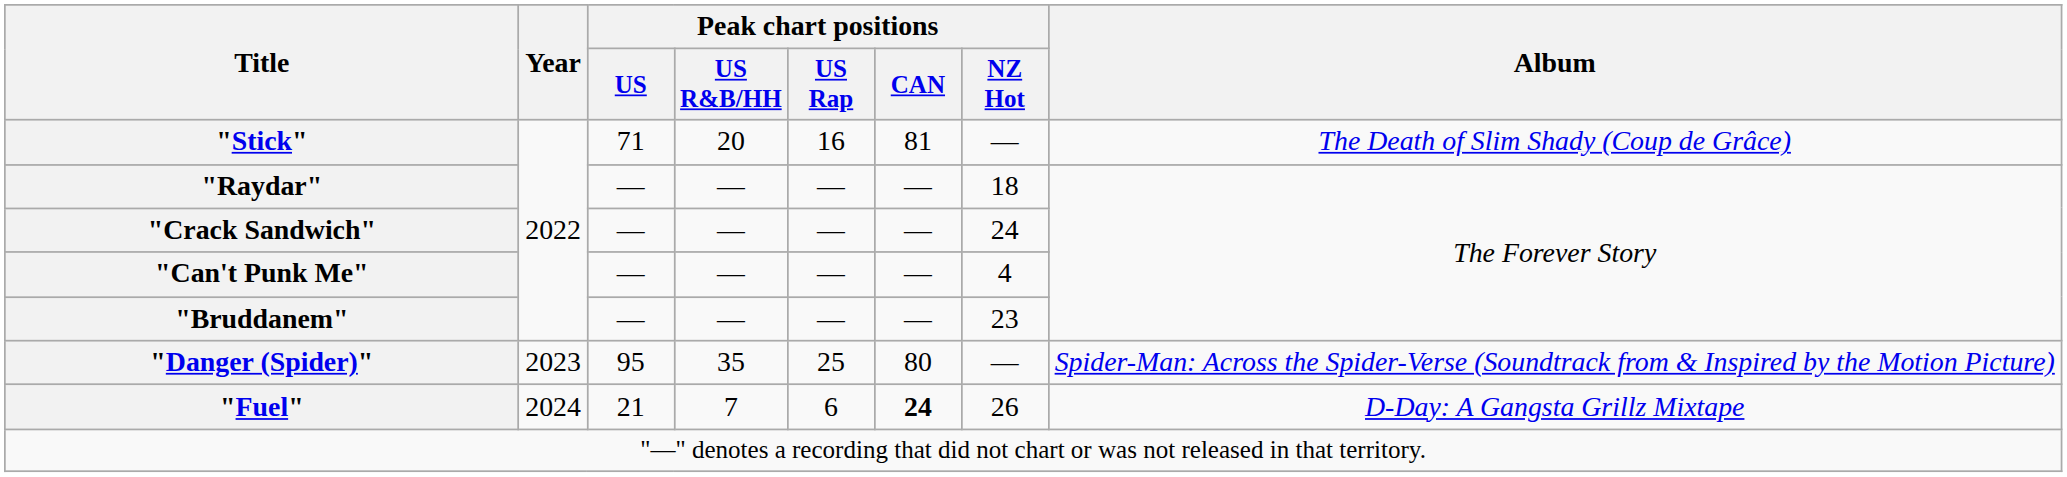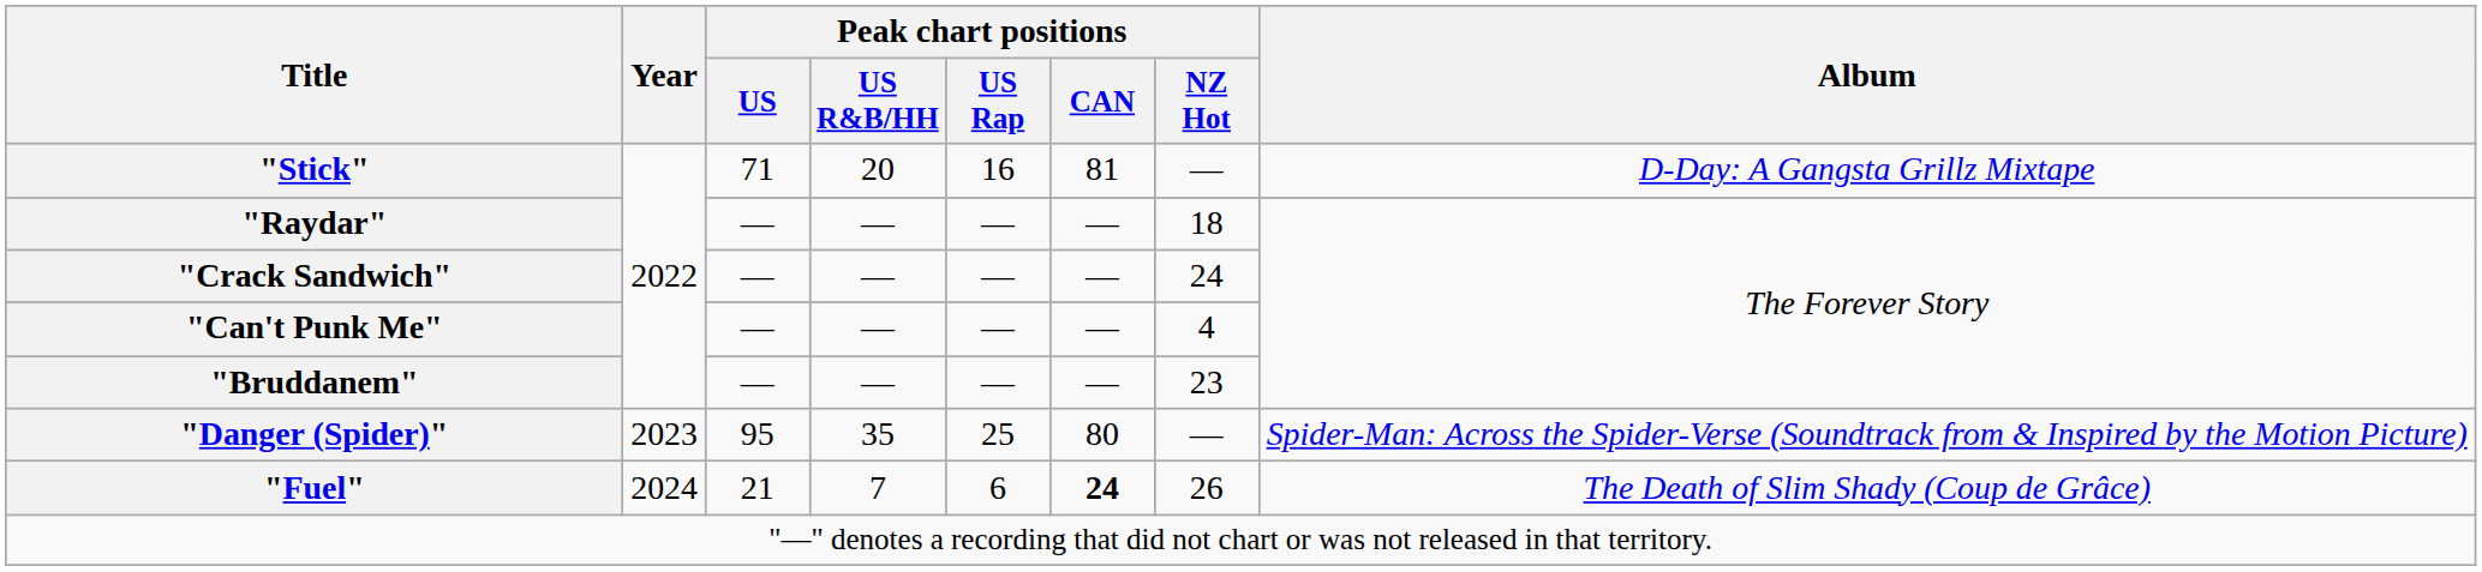"Stick" | Album: The Death of Slim Shady (Coup de Grâce) -> D-Day: A Gangsta Grillz Mixtape
"Fuel" | Album: D-Day: A Gangsta Grillz Mixtape -> The Death of Slim Shady (Coup de Grâce)
